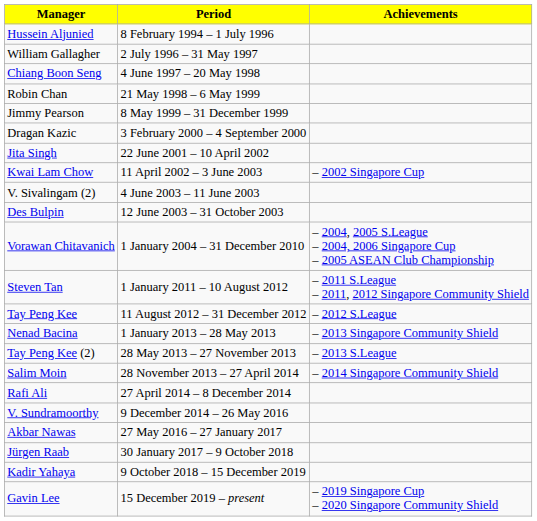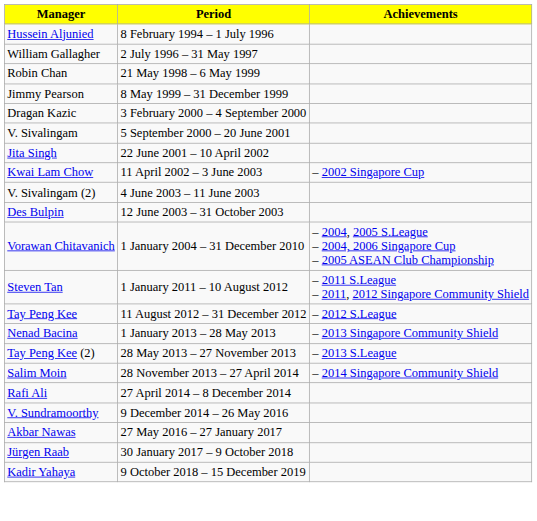- row: Chiang Boon Seng | 4 June 1997 – 20 May 1998
+ row: V. Sivalingam | 5 September 2000 – 20 June 2001
- row: Gavin Lee | 15 December 2019 – present | – 2019 Singapore Cup – 2020 Singapore Community Shield
